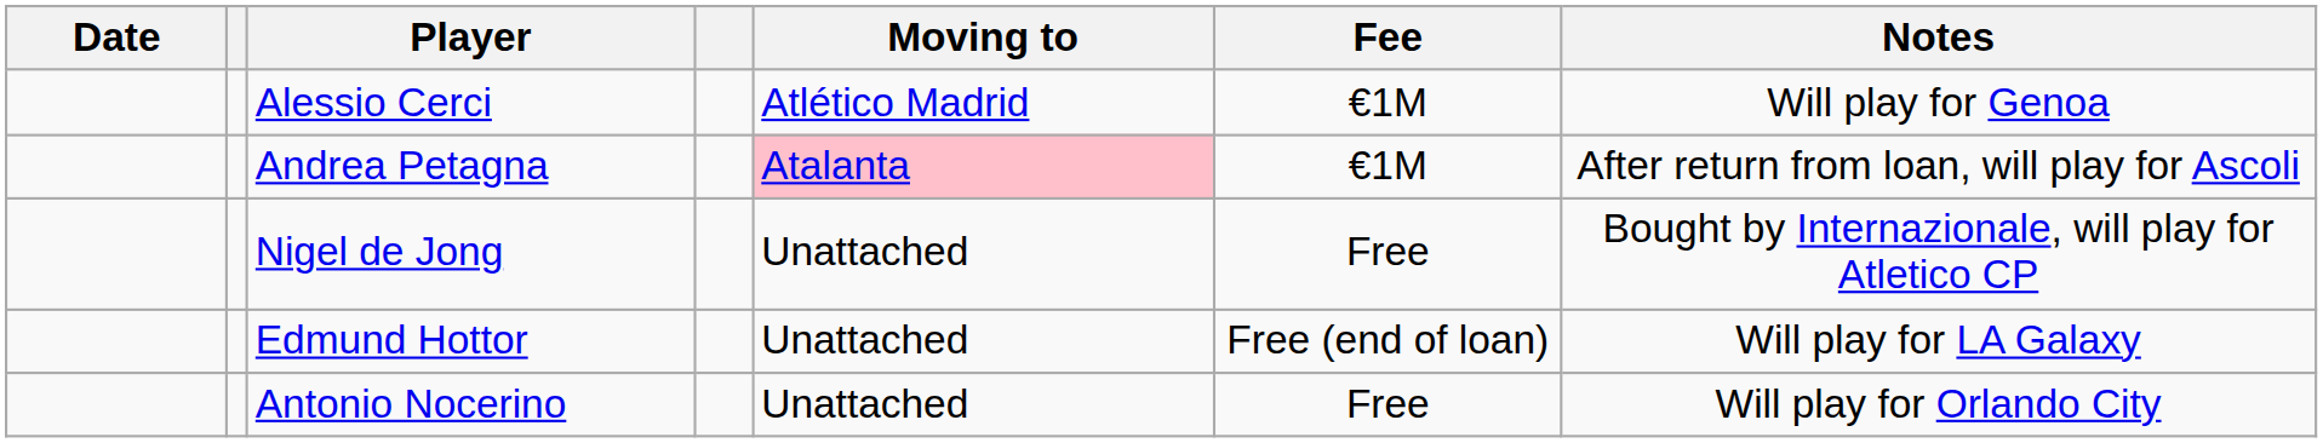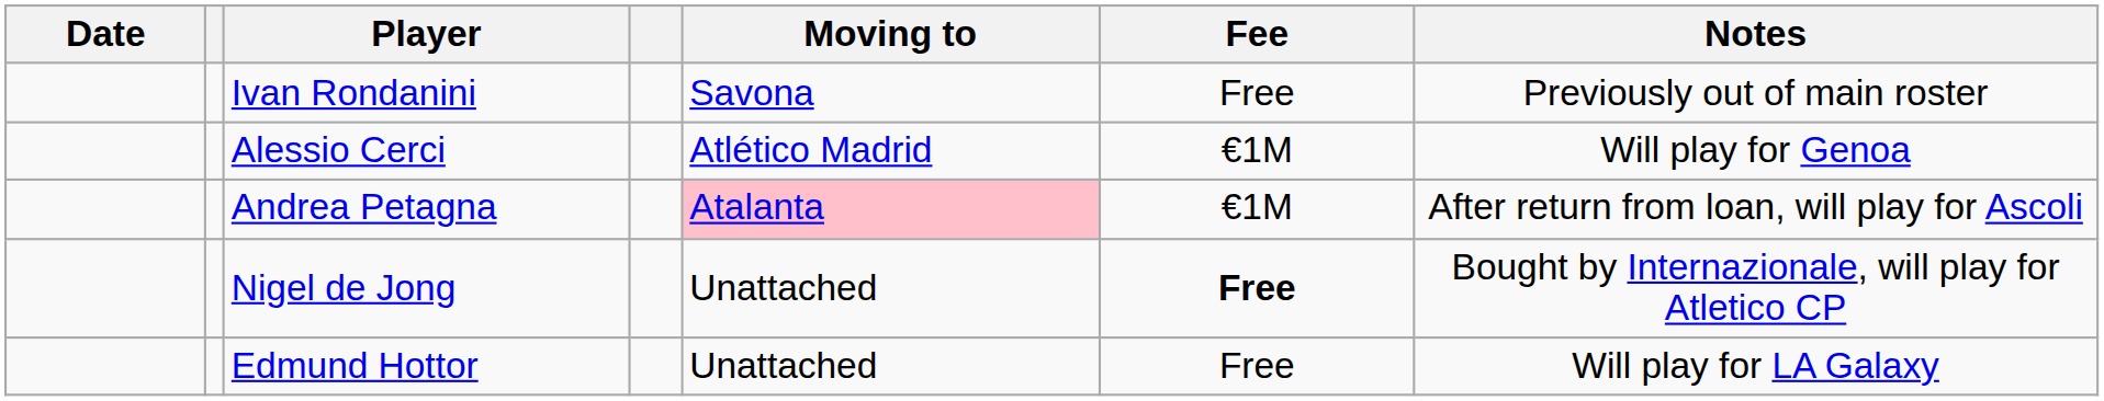+ row: Ivan Rondanini | Savona | Free | Previously out of main roster
Nigel de Jong | Fee: normal -> bold
Edmund Hottor | Fee: Free (end of loan) -> Free
- row: Antonio Nocerino | Unattached | Free | Will play for Orlando City
